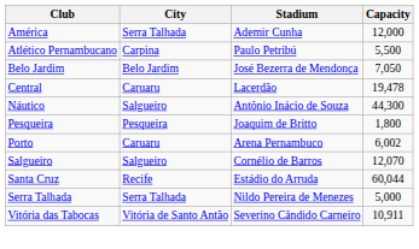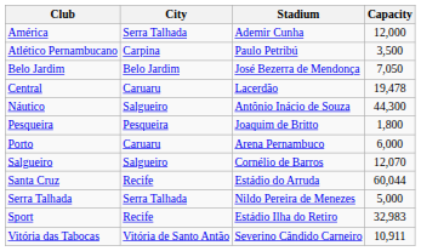Atlético Pernambucano | Capacity: 5,500 -> 3,500
Porto | Capacity: 6,002 -> 6,000
+ row: Sport | Recife | Estádio Ilha do Retiro | 32,983
